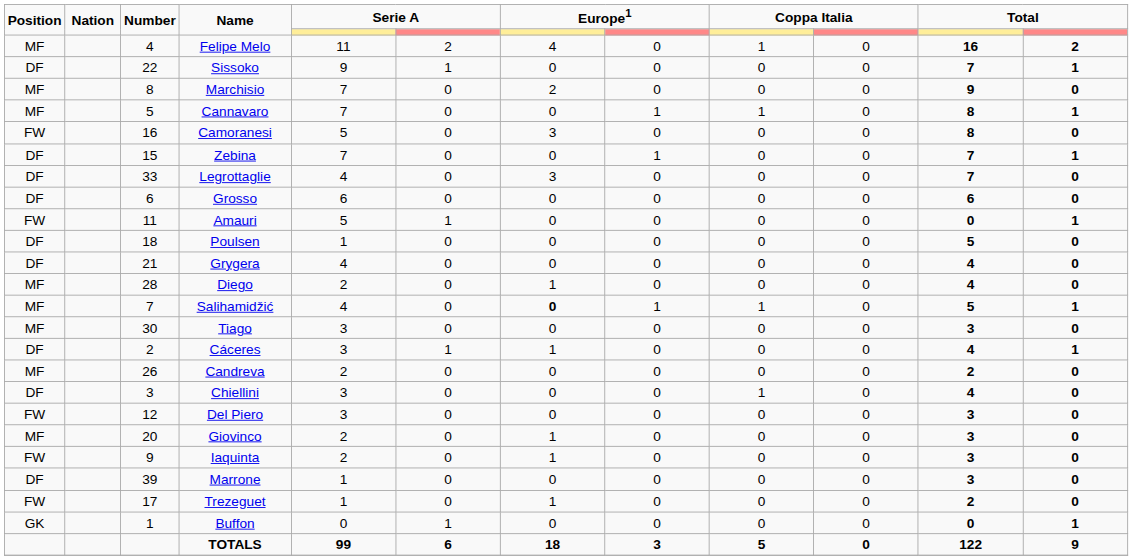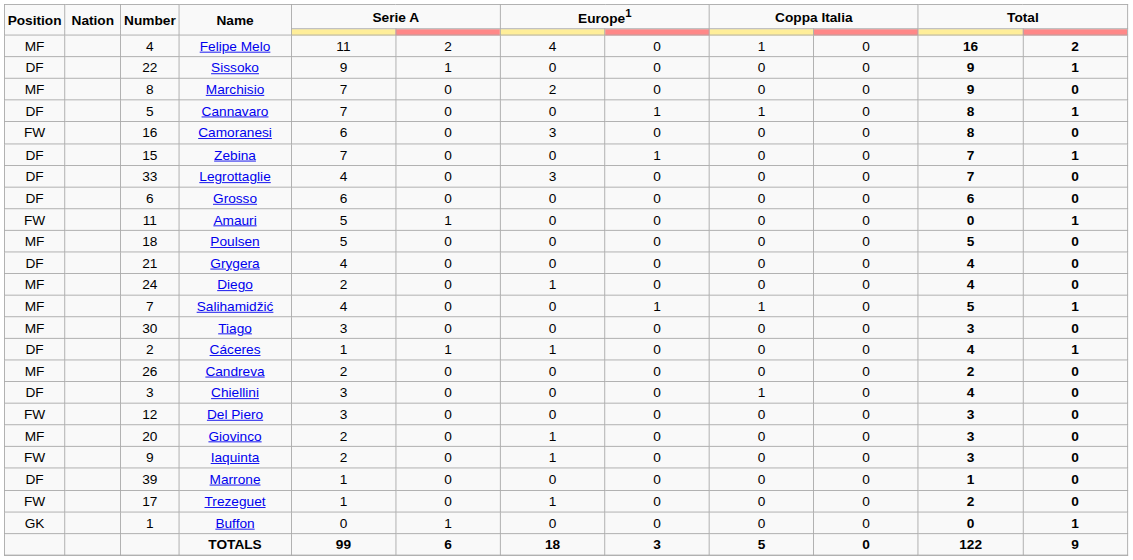Sissoko | column 11: 7 -> 9
Cannavaro | Position: MF -> DF
Camoranesi | column 5: 5 -> 6
Poulsen | Position: DF -> MF
Poulsen | column 5: 1 -> 5
Diego | Number: 28 -> 24
Salihamidžić | column 7: bold -> normal
Cáceres | column 5: 3 -> 1
Marrone | column 11: 3 -> 1
